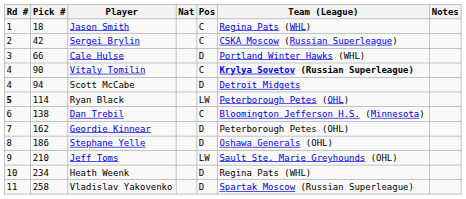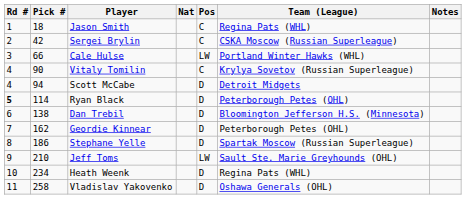Cale Hulse | Pos: D -> LW
Vitaly Tomilin | Team (League): bold -> normal
Ryan Black | Pos: LW -> D
Dan Trebil | Pos: C -> D
Stephane Yelle | Team (League): Oshawa Generals (OHL) -> Spartak Moscow (Russian Superleague)
Vladislav Yakovenko | Team (League): Spartak Moscow (Russian Superleague) -> Oshawa Generals (OHL)
